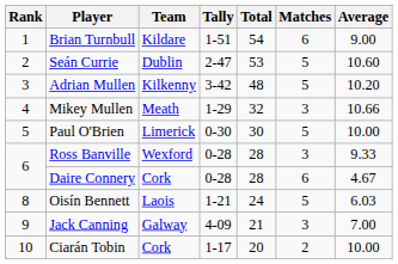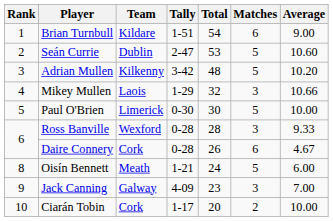Mikey Mullen | Team: Meath -> Laois
Daire Connery | Total: 28 -> 26
Oisín Bennett | Team: Laois -> Meath
Oisín Bennett | Average: 6.03 -> 6.00
Jack Canning | Total: 21 -> 23
